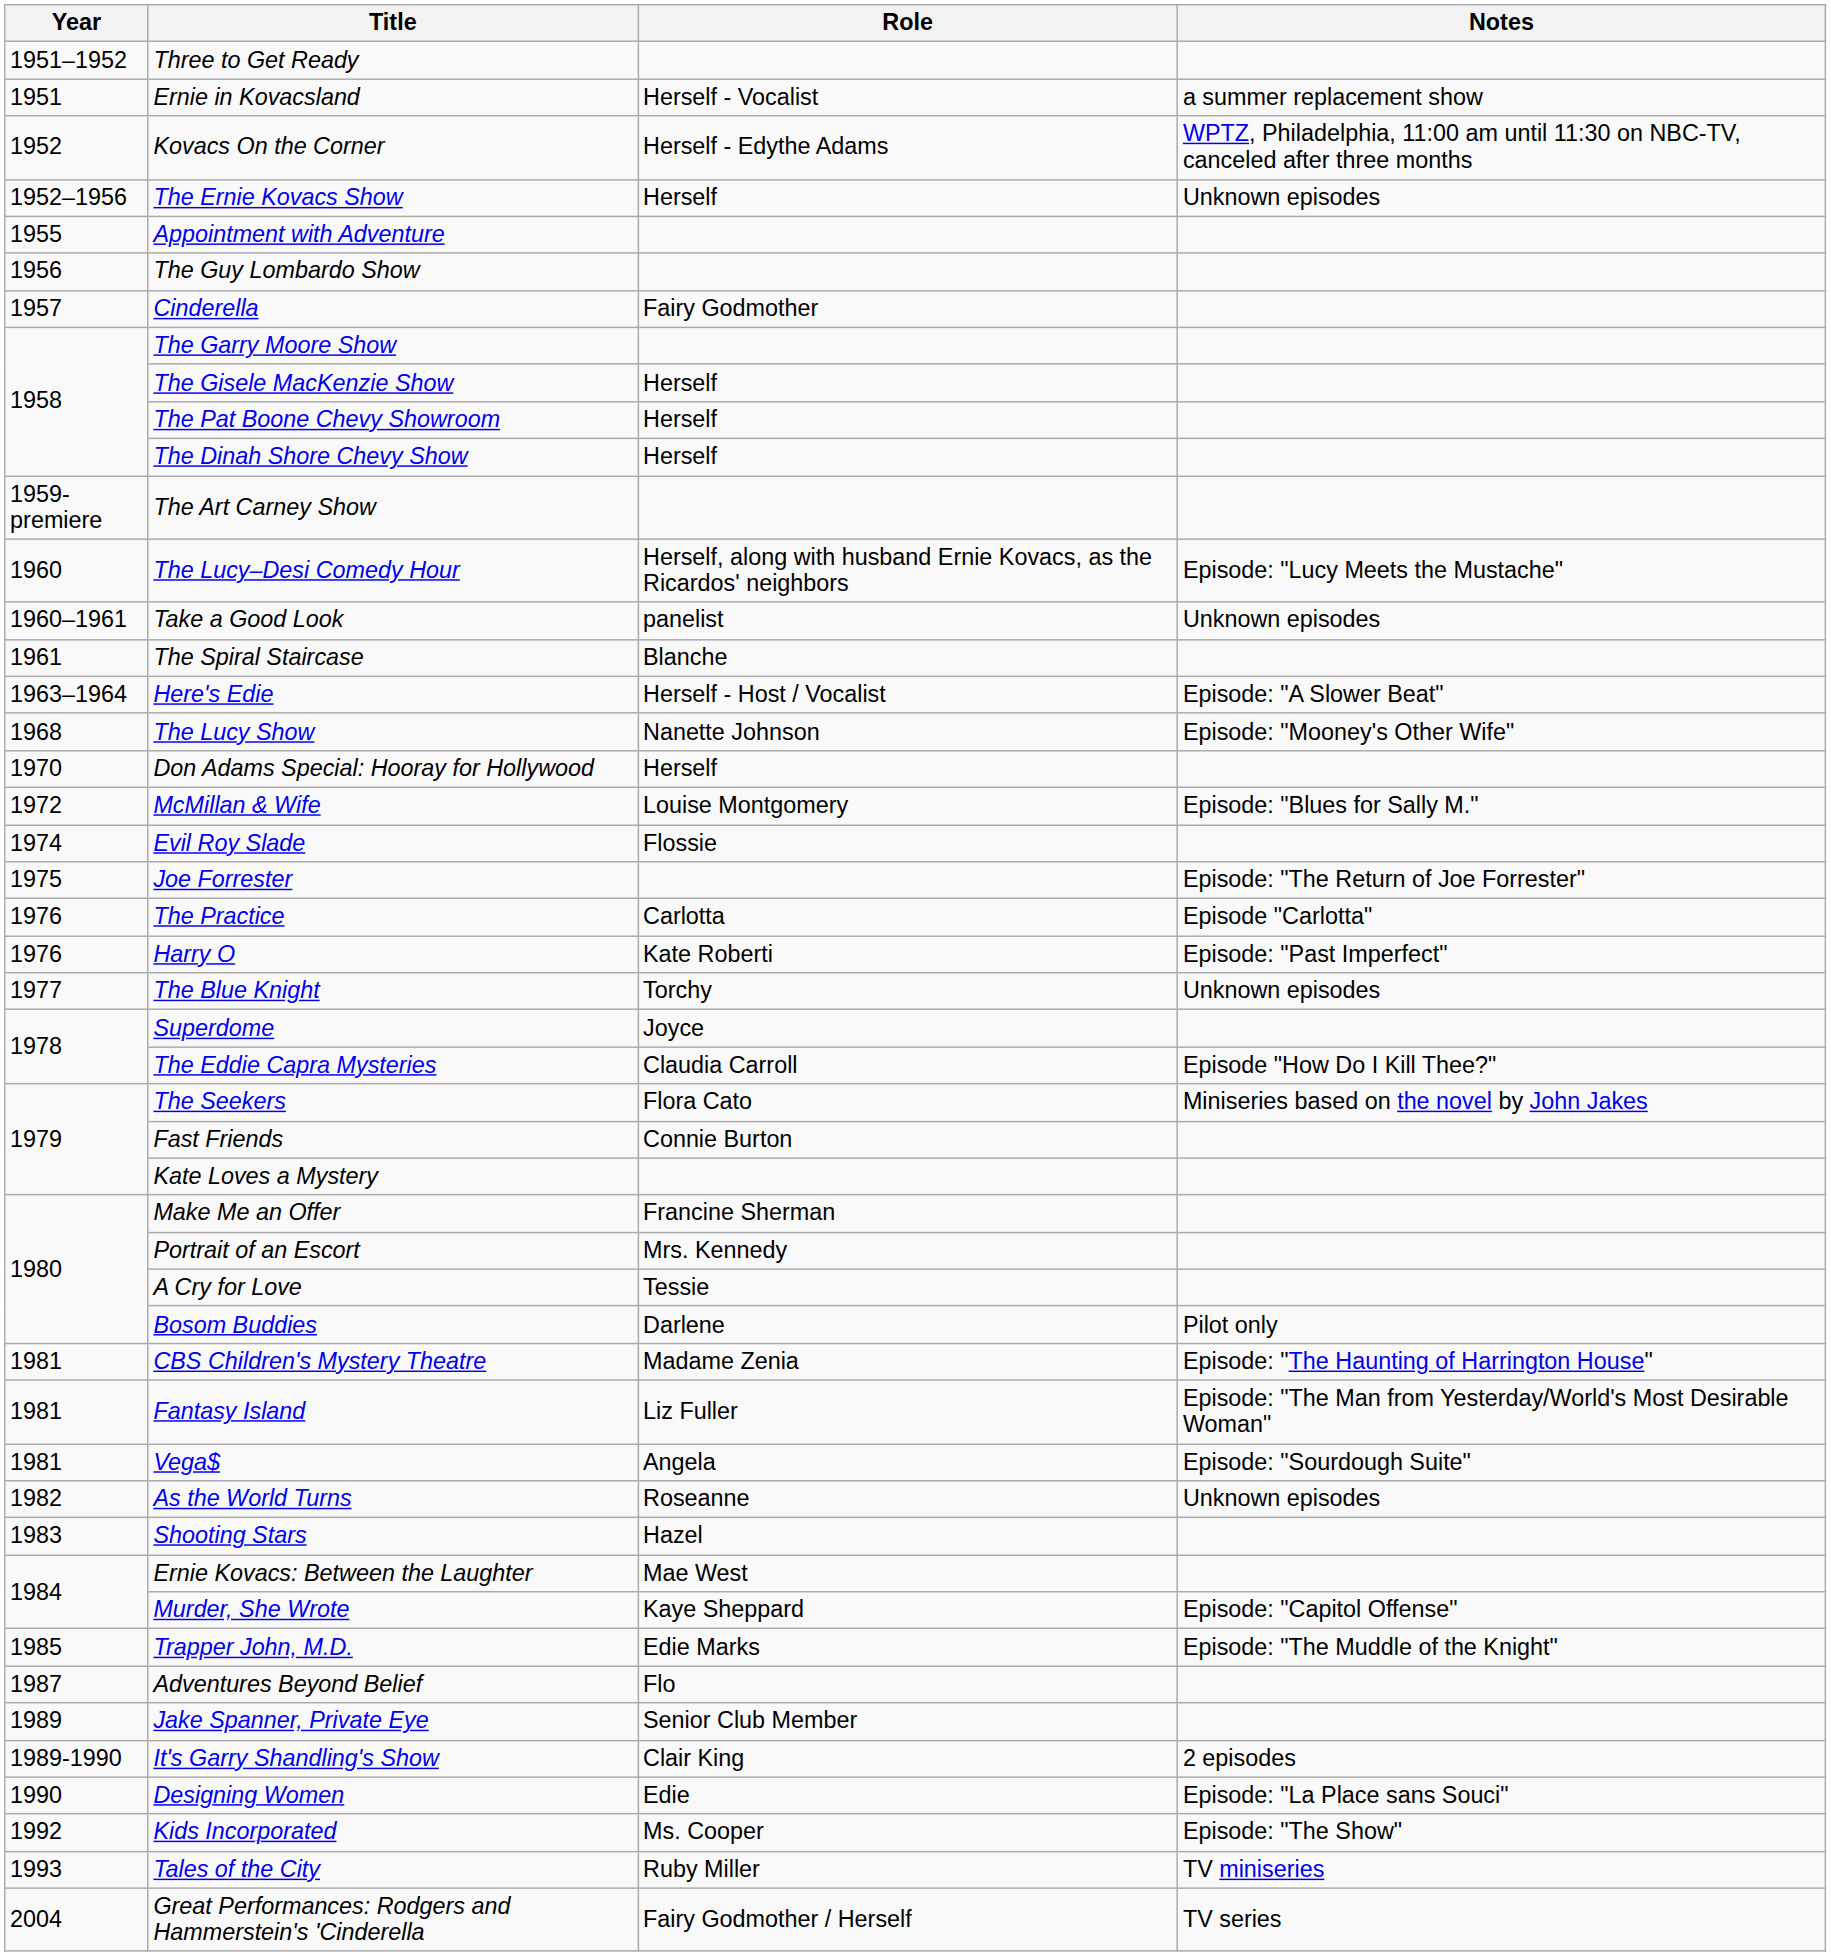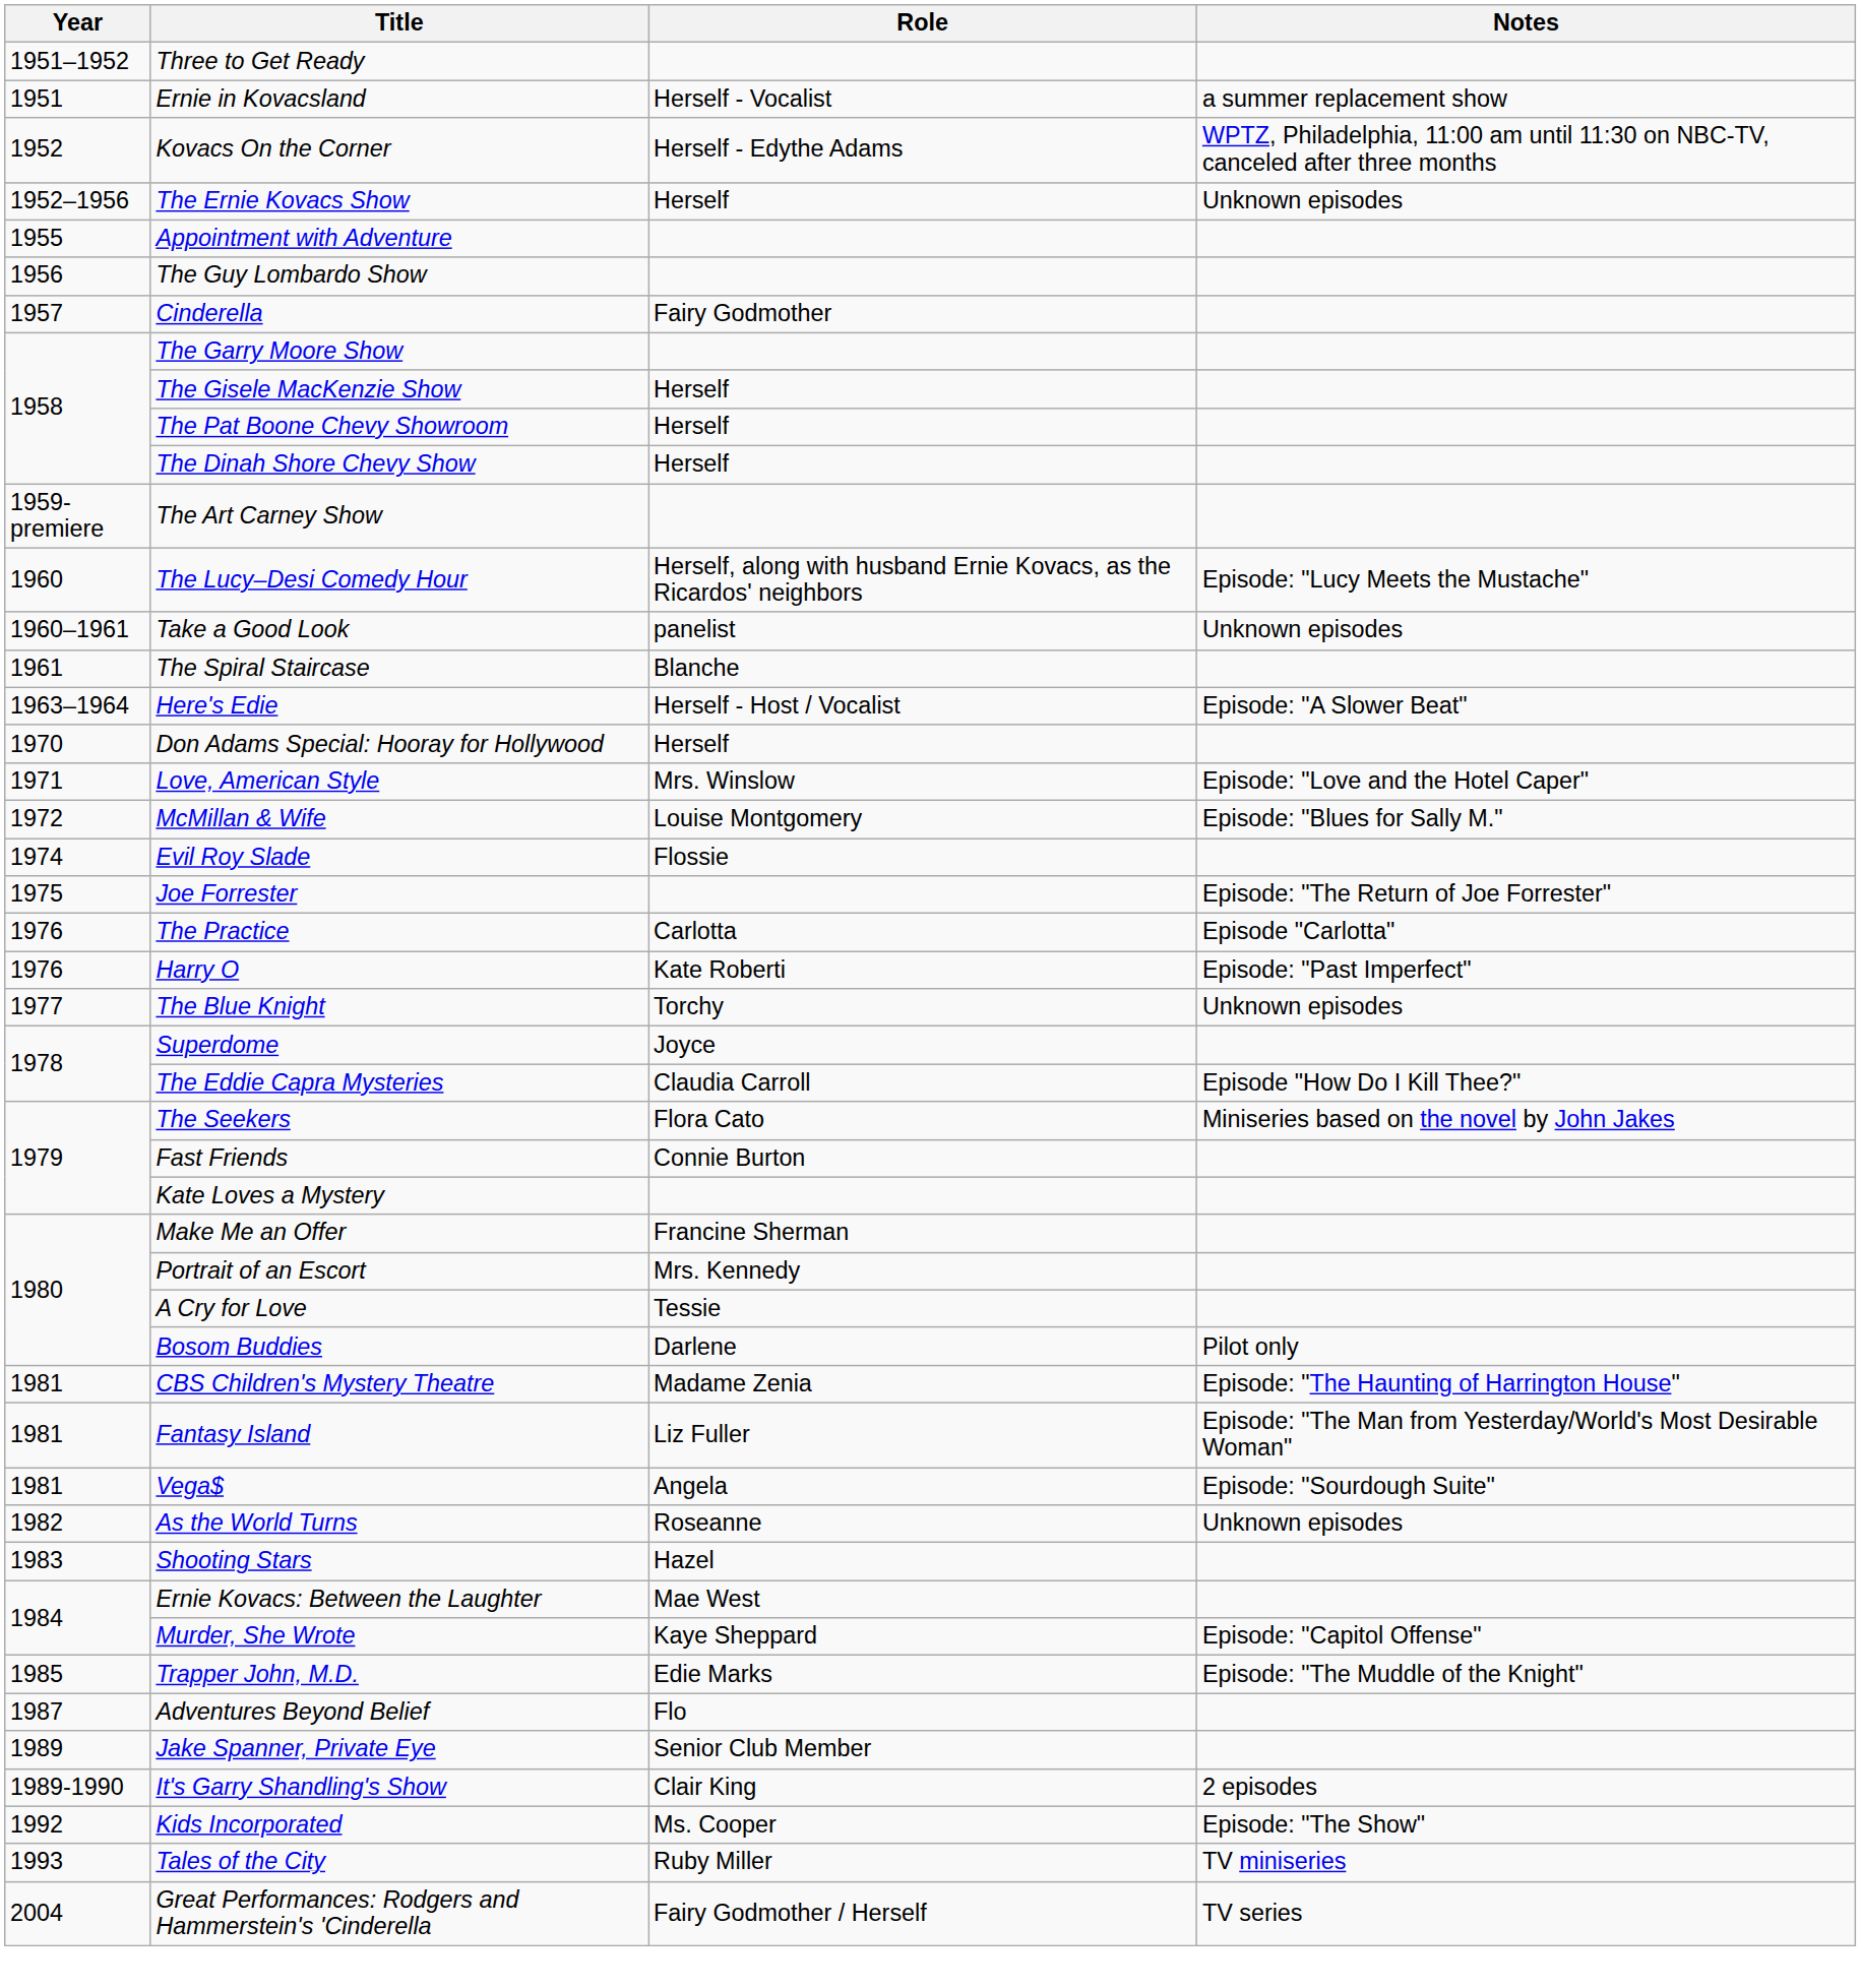- row: 1968 | The Lucy Show | Nanette Johnson | Episode: "Mooney's Other Wife"
+ row: 1971 | Love, American Style | Mrs. Winslow | Episode: "Love and the Hotel Caper"
- row: 1990 | Designing Women | Edie | Episode: "La Place sans Souci"
